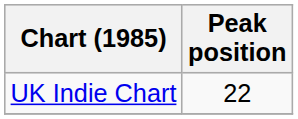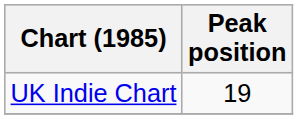UK Indie Chart | Peak position: 22 -> 19
